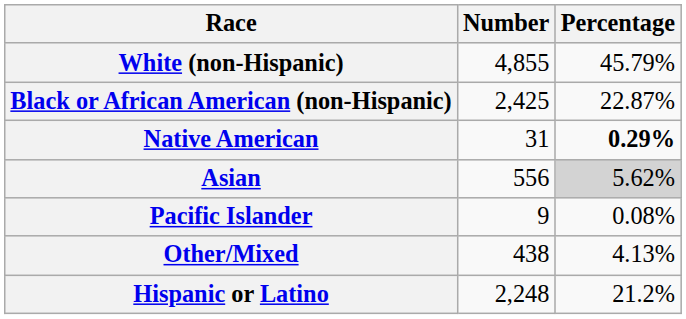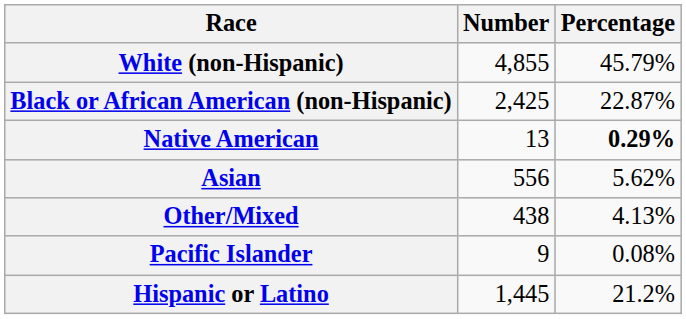Native American | Number: 31 -> 13
Asian | Percentage: lightgrey background -> no background
rows swapped: Pacific Islander <-> Other/Mixed
Hispanic or Latino | Number: 2,248 -> 1,445
